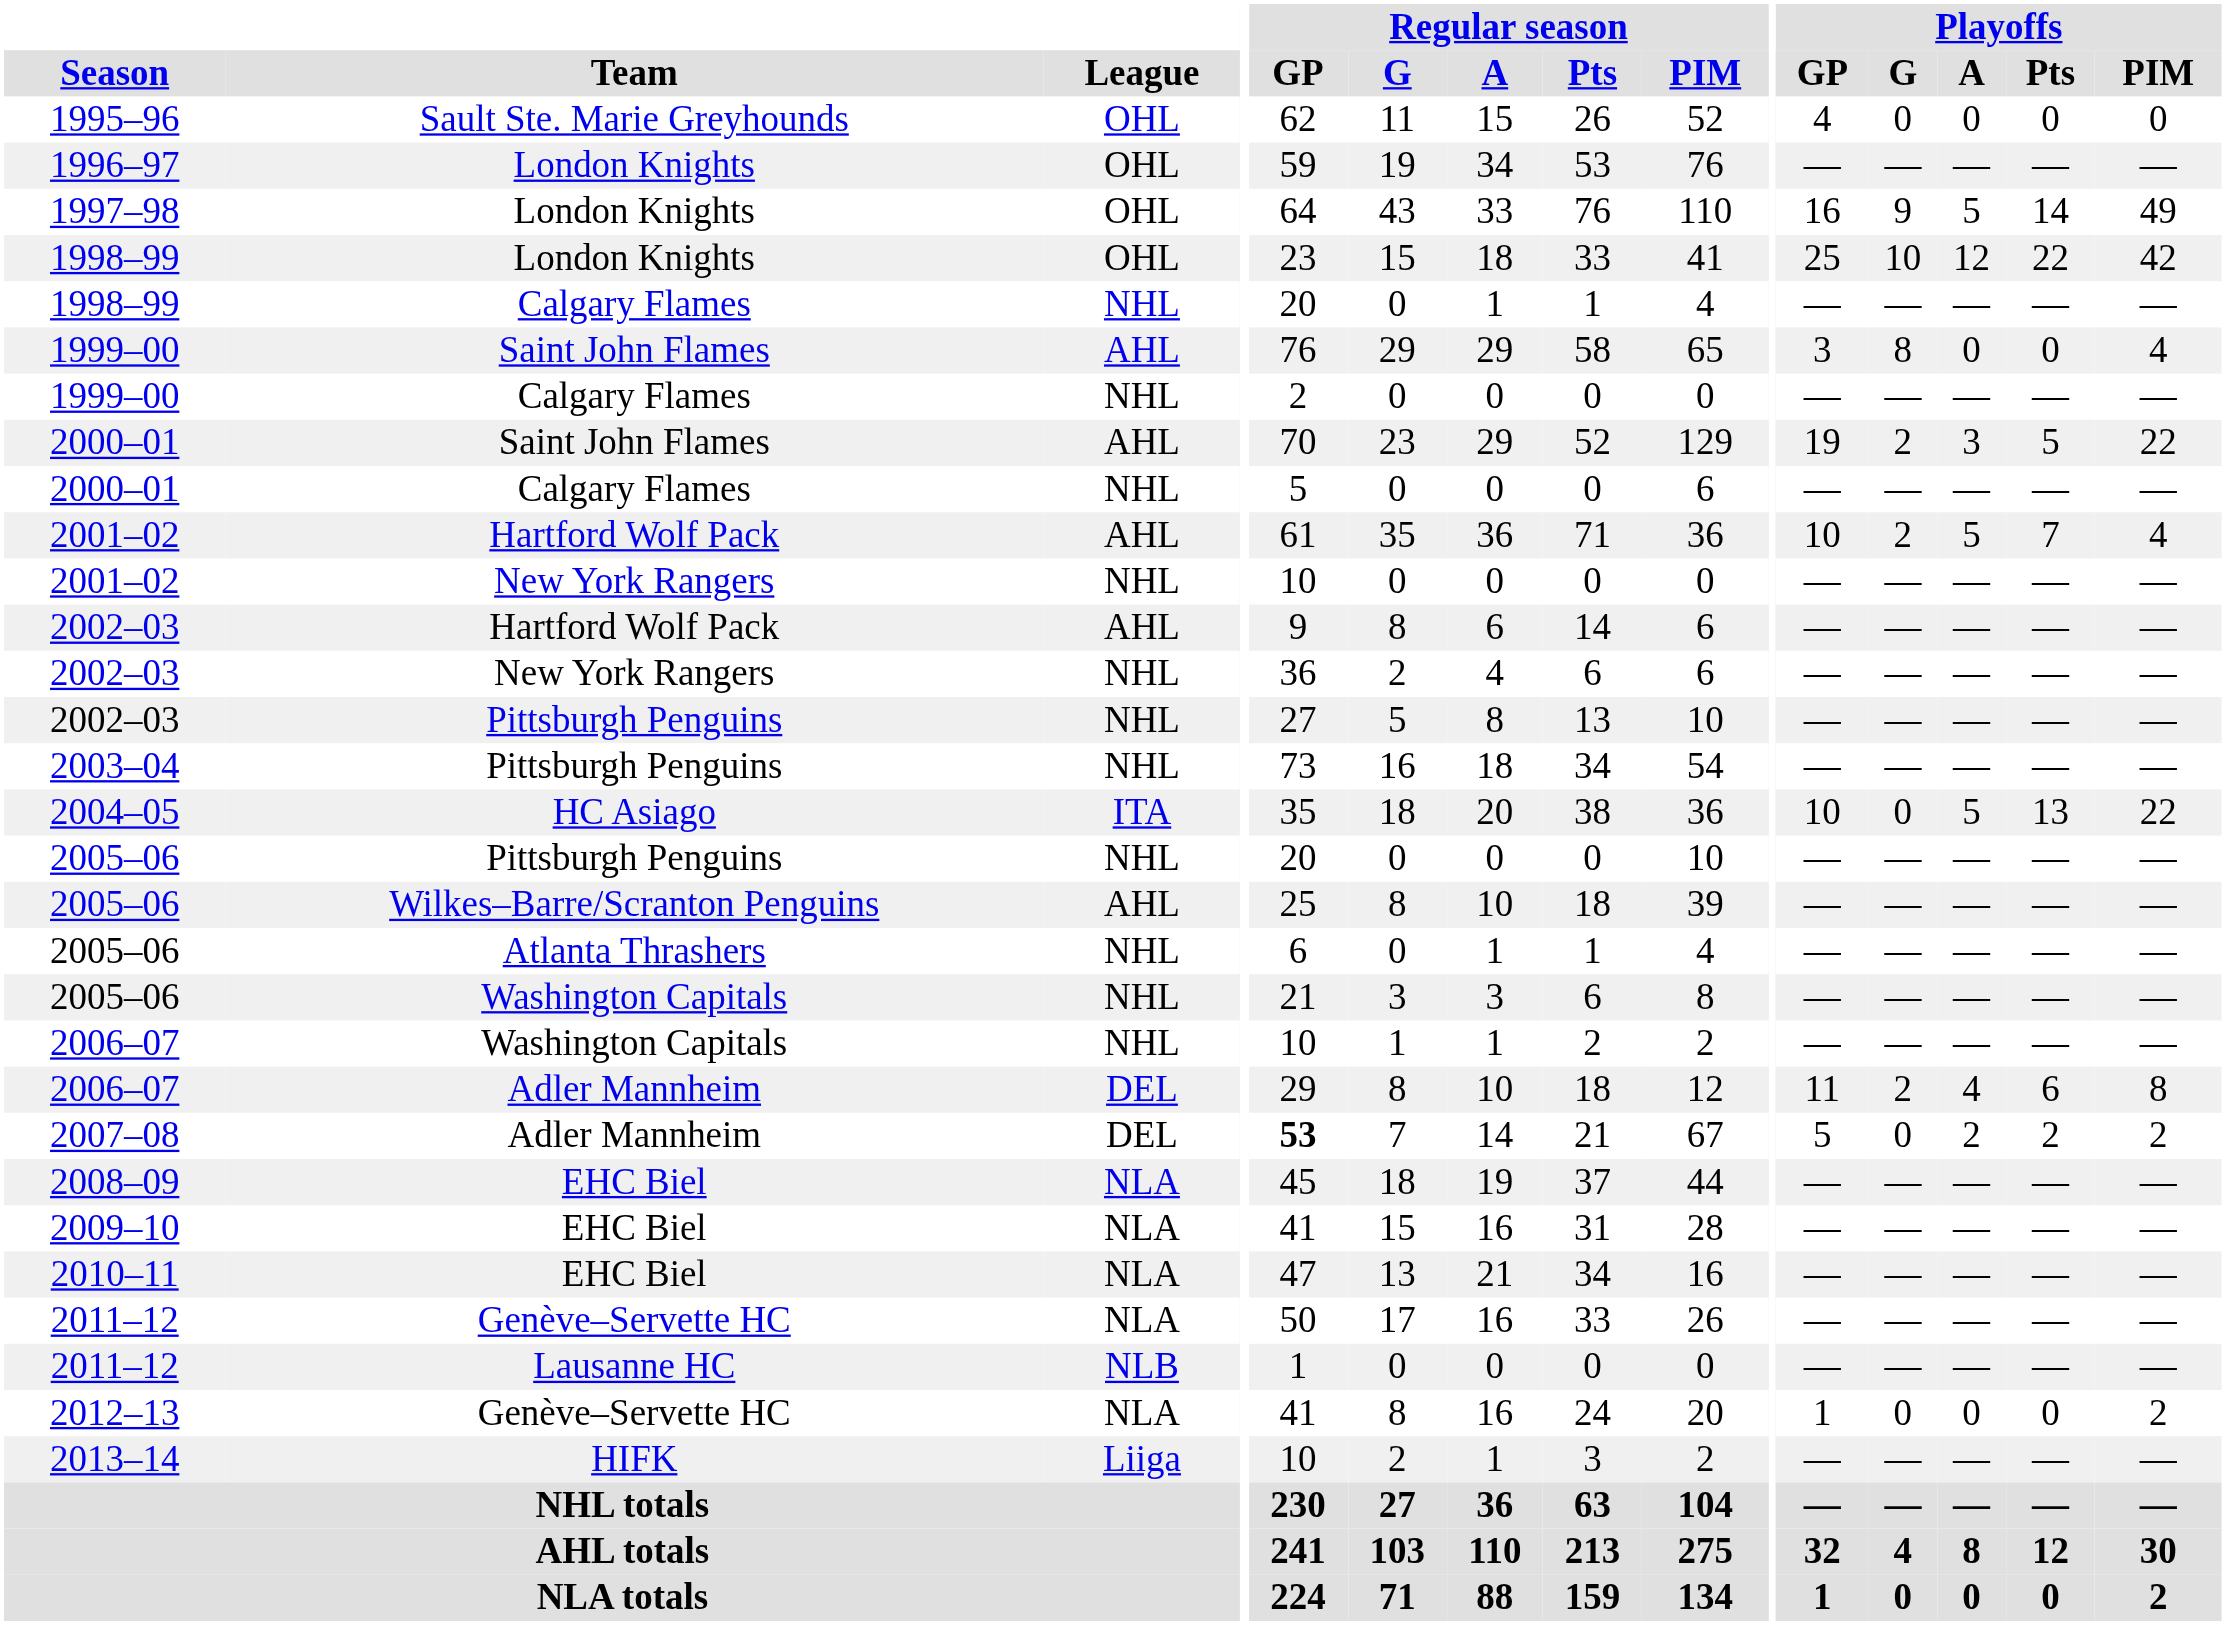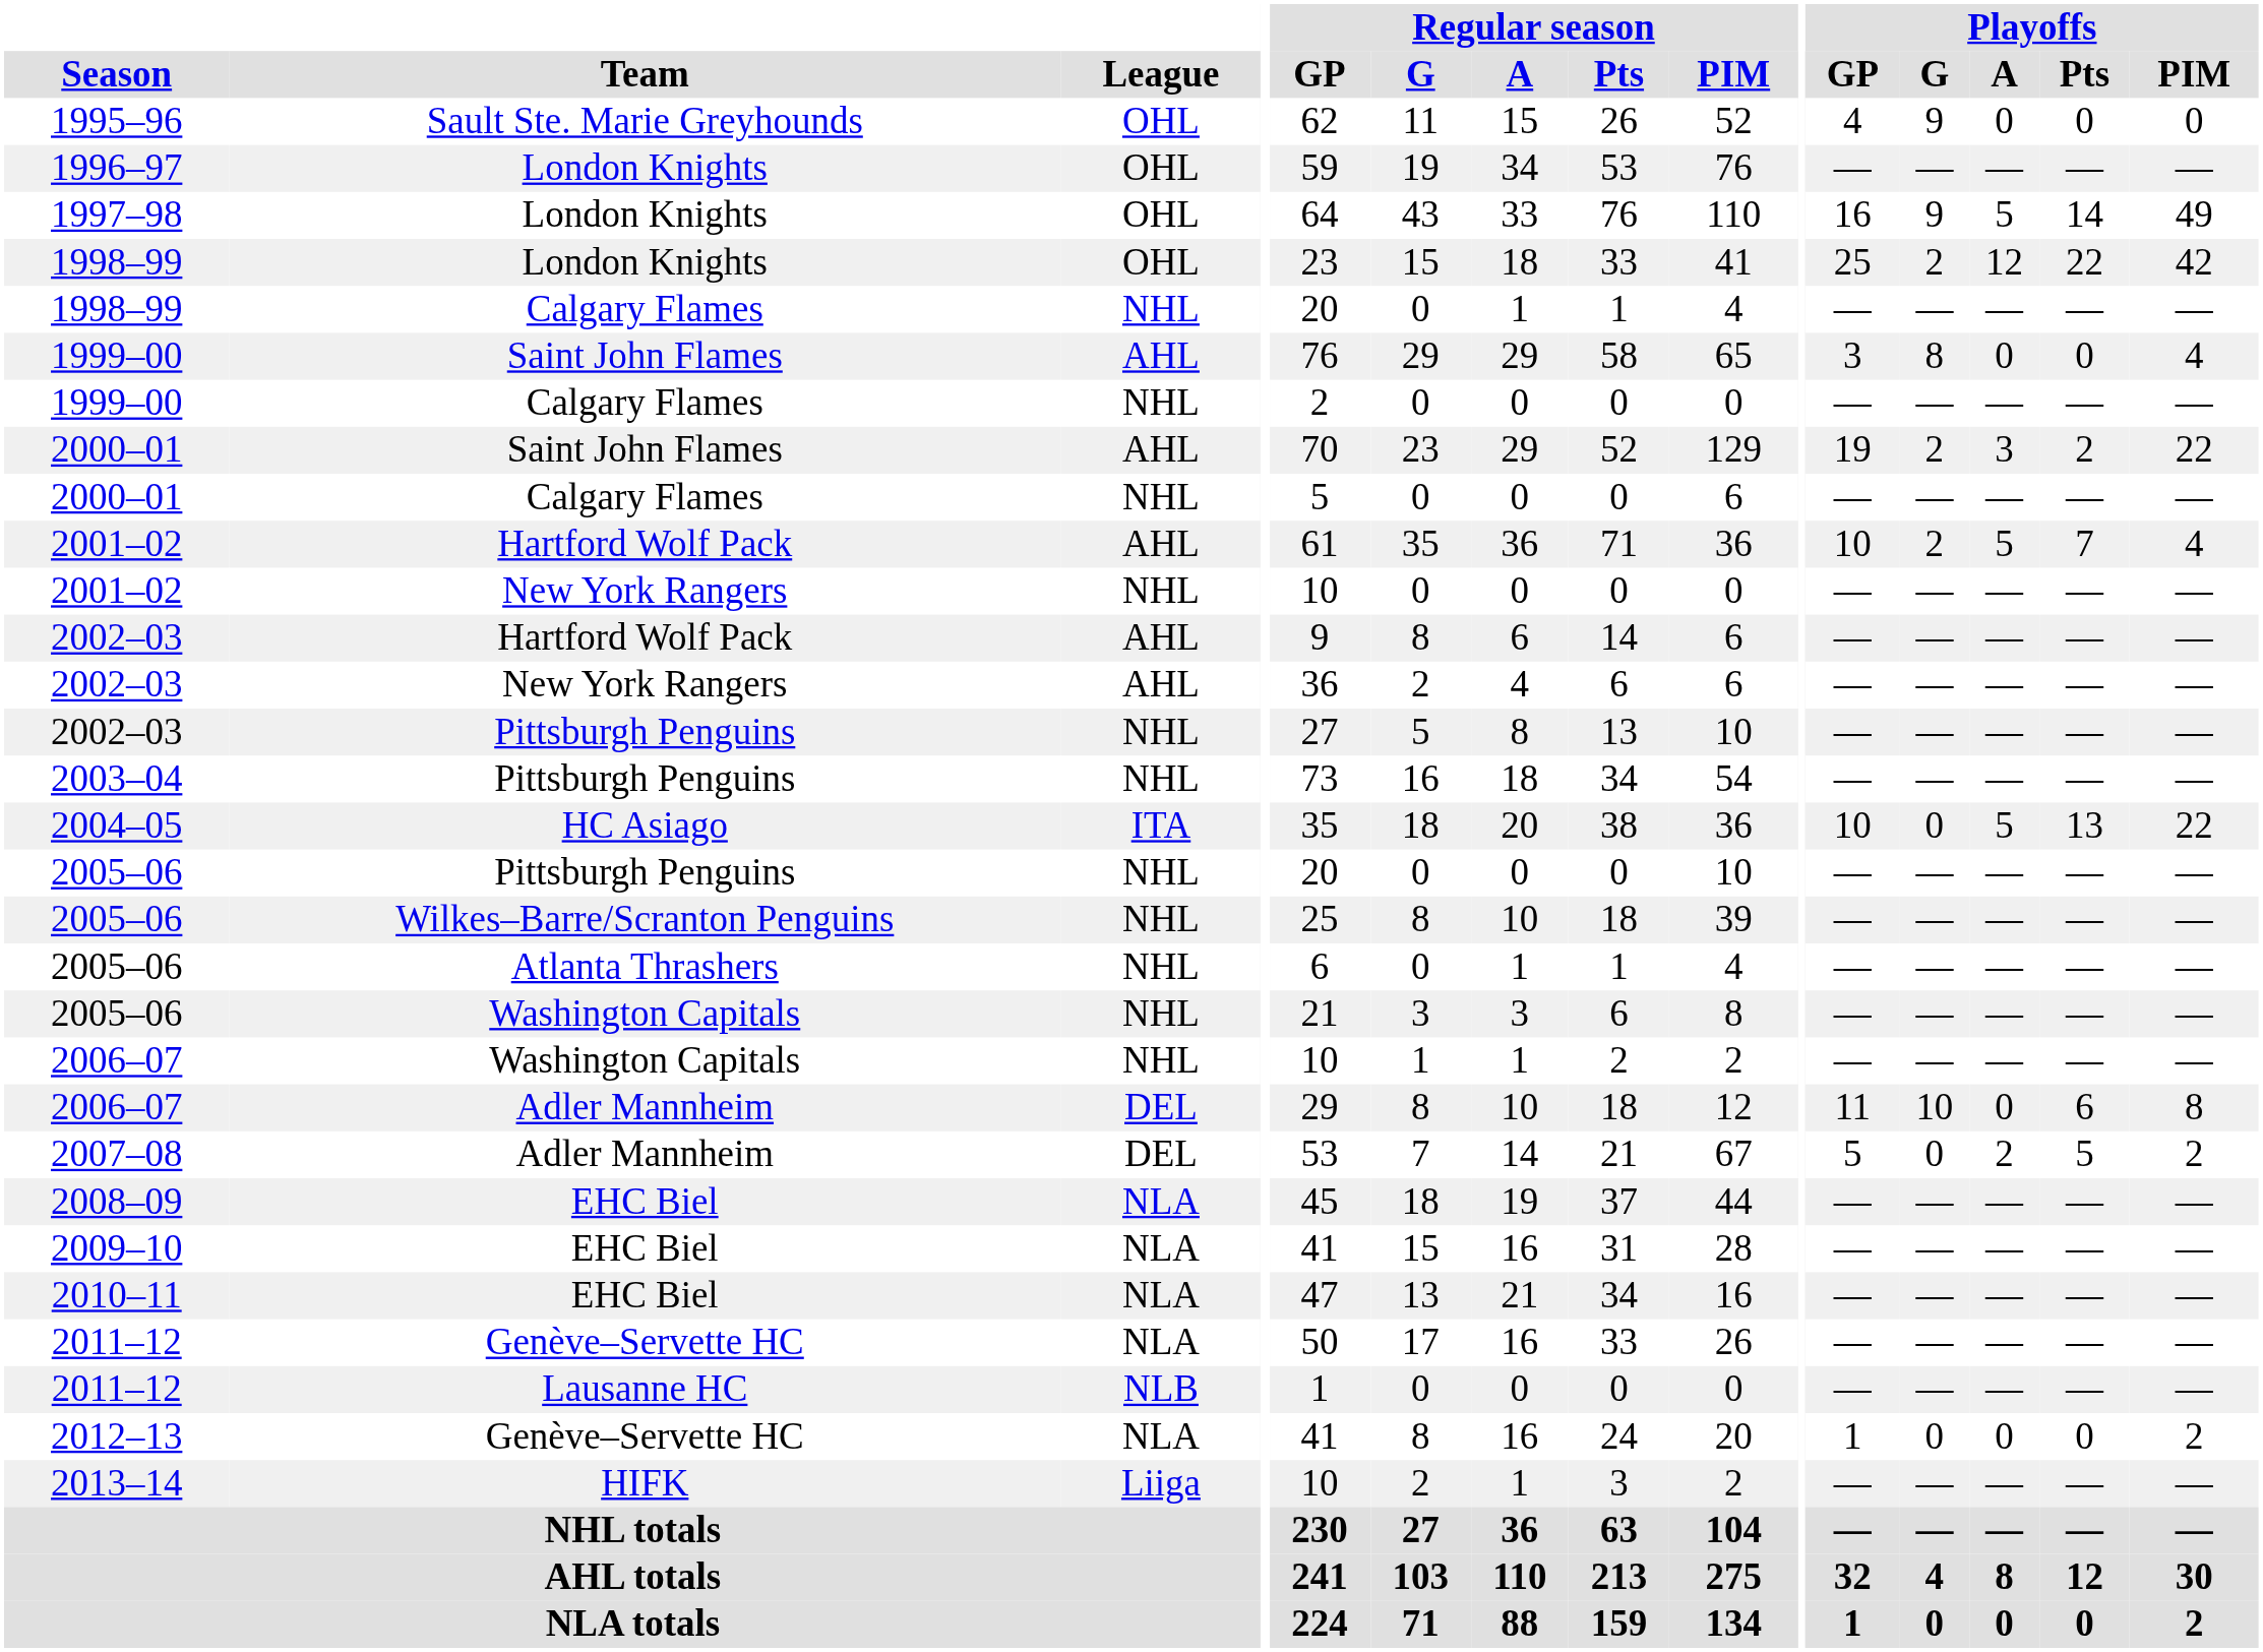1995–96 | Playoffs / G: 0 -> 9
1998–99 / London Knights | Playoffs / G: 10 -> 2
2000–01 / Saint John Flames | Playoffs / Pts: 5 -> 2
2002–03 / New York Rangers | League: NHL -> AHL
2005–06 / Wilkes–Barre/Scranton Penguins | League: AHL -> NHL
2006–07 / Adler Mannheim | Playoffs / G: 2 -> 10
2006–07 / Adler Mannheim | Playoffs / A: 4 -> 0
2007–08 | Regular season / GP: bold -> normal
2007–08 | Playoffs / Pts: 2 -> 5
